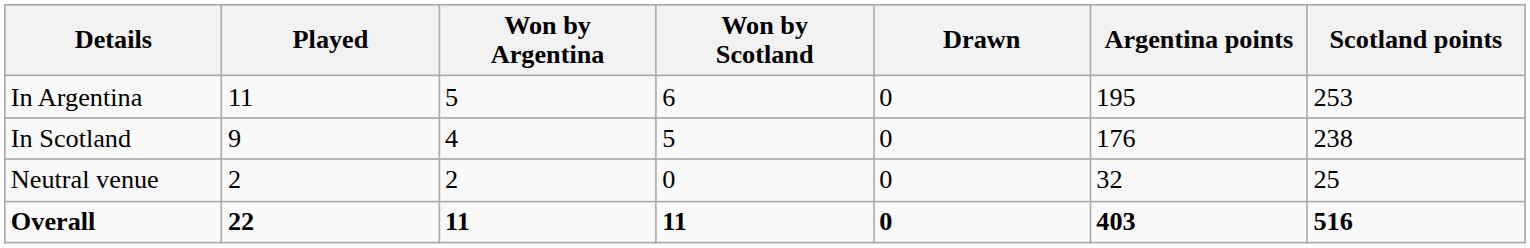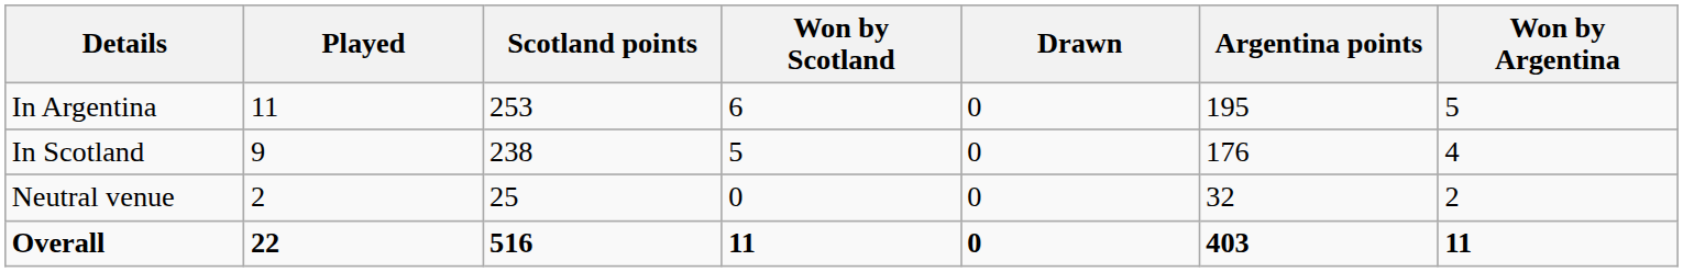columns swapped: Won by Argentina <-> Scotland points
